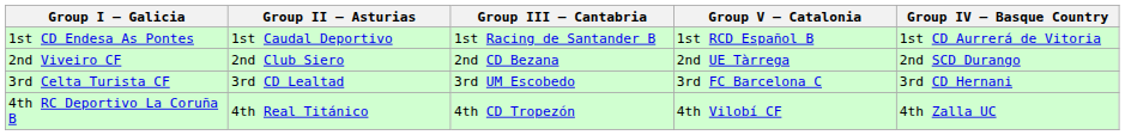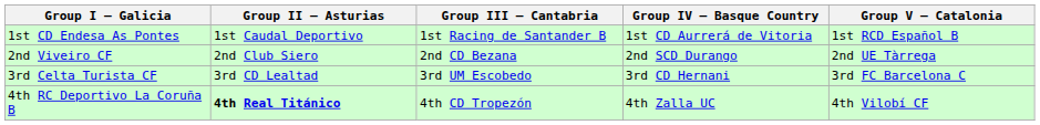columns swapped: Group IV – Basque Country <-> Group V – Catalonia
4th RC Deportivo La Coruña B | Group II – Asturias: normal -> bold
